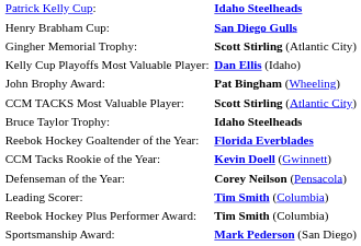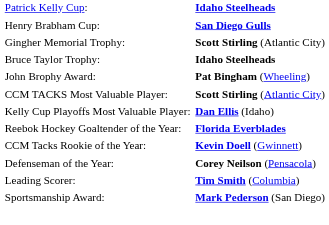rows swapped: Bruce Taylor Trophy: <-> Kelly Cup Playoffs Most Valuable Player:
- row: Reebok Hockey Plus Performer Award: | Tim Smith (Columbia)
